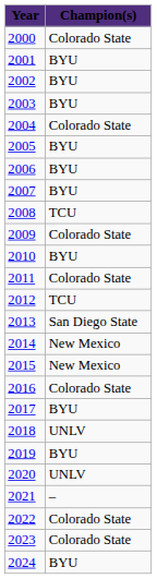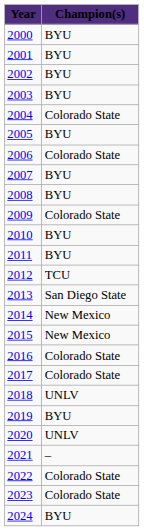2000 | Champion(s): Colorado State -> BYU
2006 | Champion(s): BYU -> Colorado State
2008 | Champion(s): TCU -> BYU
2011 | Champion(s): Colorado State -> BYU
2017 | Champion(s): BYU -> Colorado State
